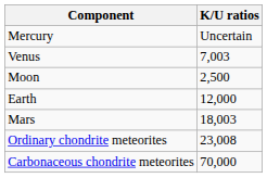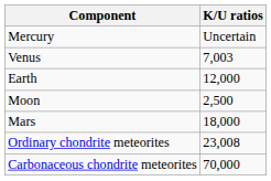rows swapped: Earth <-> Moon
Mars | K/U ratios: 18,003 -> 18,000
